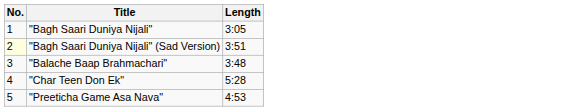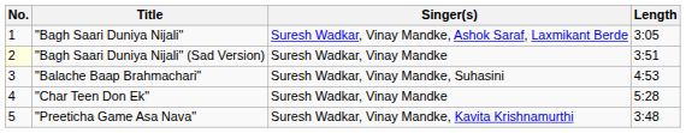+ column: Singer(s) | Suresh Wadkar, Vinay Mandke, Ashok Saraf, Laxmikant Berde | Suresh Wadkar, Vinay Mandke | Suresh Wadkar, Vinay Mandke, Suhasini | Suresh Wadkar, Vinay Mandke | Suresh Wadkar, Vinay Mandke, Kavita Krishnamurthi
"Balache Baap Brahmachari" | Length: 3:48 -> 4:53
"Preeticha Game Asa Nava" | Length: 4:53 -> 3:48
